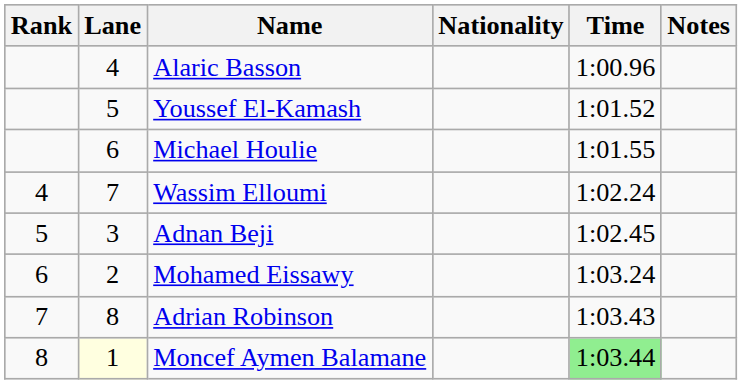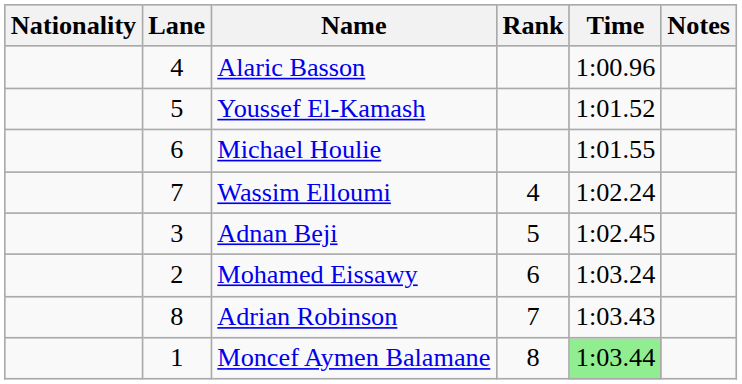columns swapped: Rank <-> Nationality
Moncef Aymen Balamane | Lane: lightyellow background -> no background
